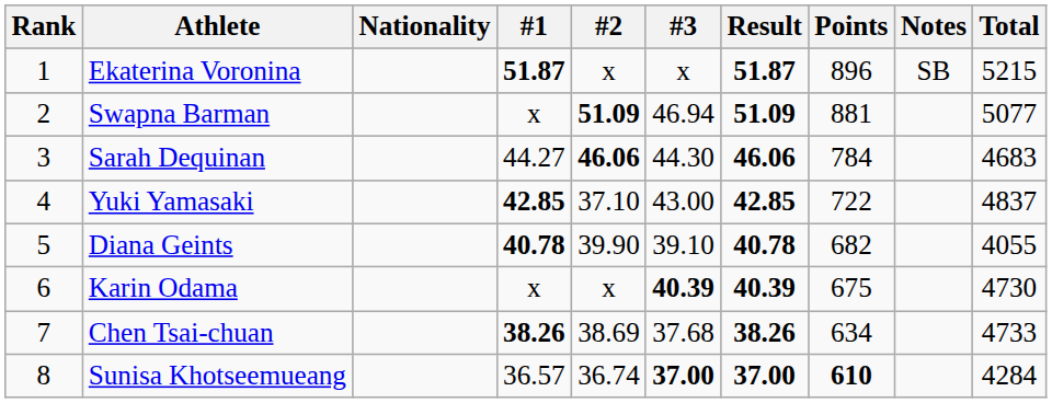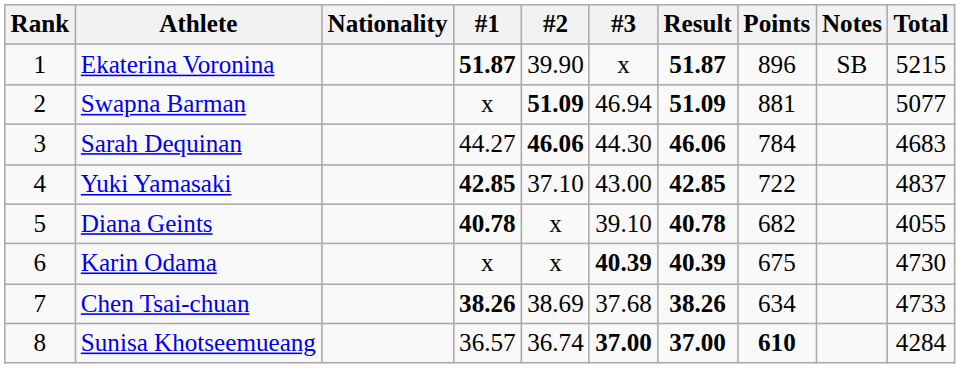Ekaterina Voronina | #2: x -> 39.90
Diana Geints | #2: 39.90 -> x
